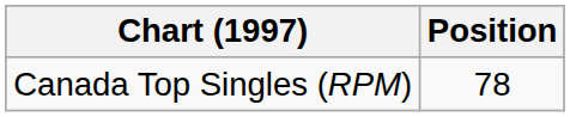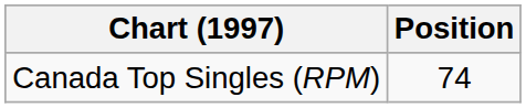Canada Top Singles (RPM) | Position: 78 -> 74
